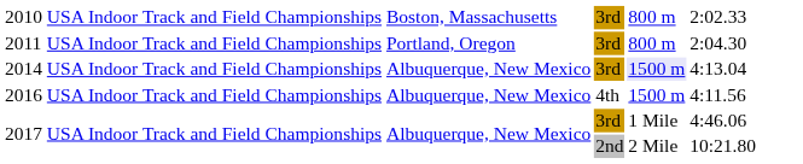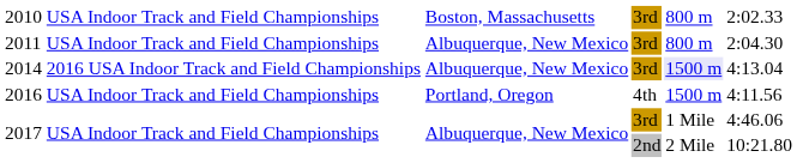2011 | column 3: Portland, Oregon -> Albuquerque, New Mexico
2014 | column 2: USA Indoor Track and Field Championships -> 2016 USA Indoor Track and Field Championships
2016 | column 3: Albuquerque, New Mexico -> Portland, Oregon
